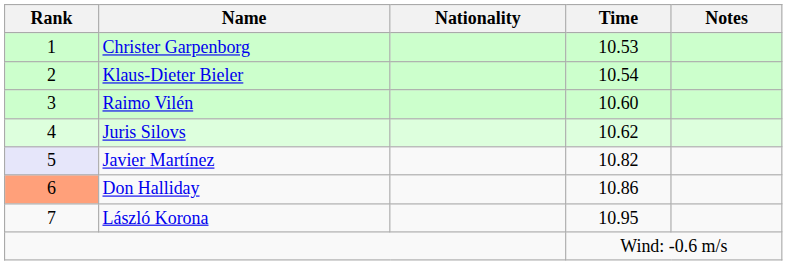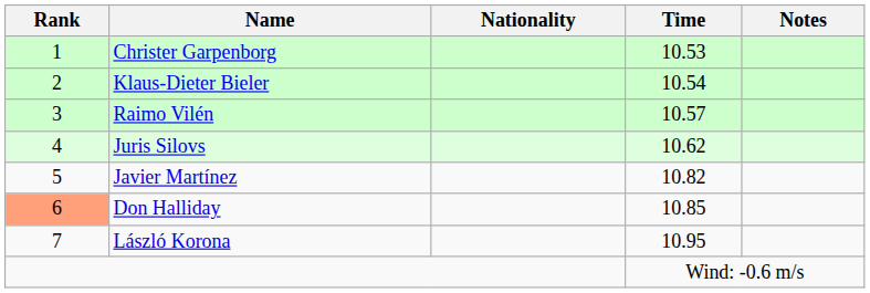Raimo Vilén | Time: 10.60 -> 10.57
Javier Martínez | Rank: lavender background -> no background
Don Halliday | Time: 10.86 -> 10.85
